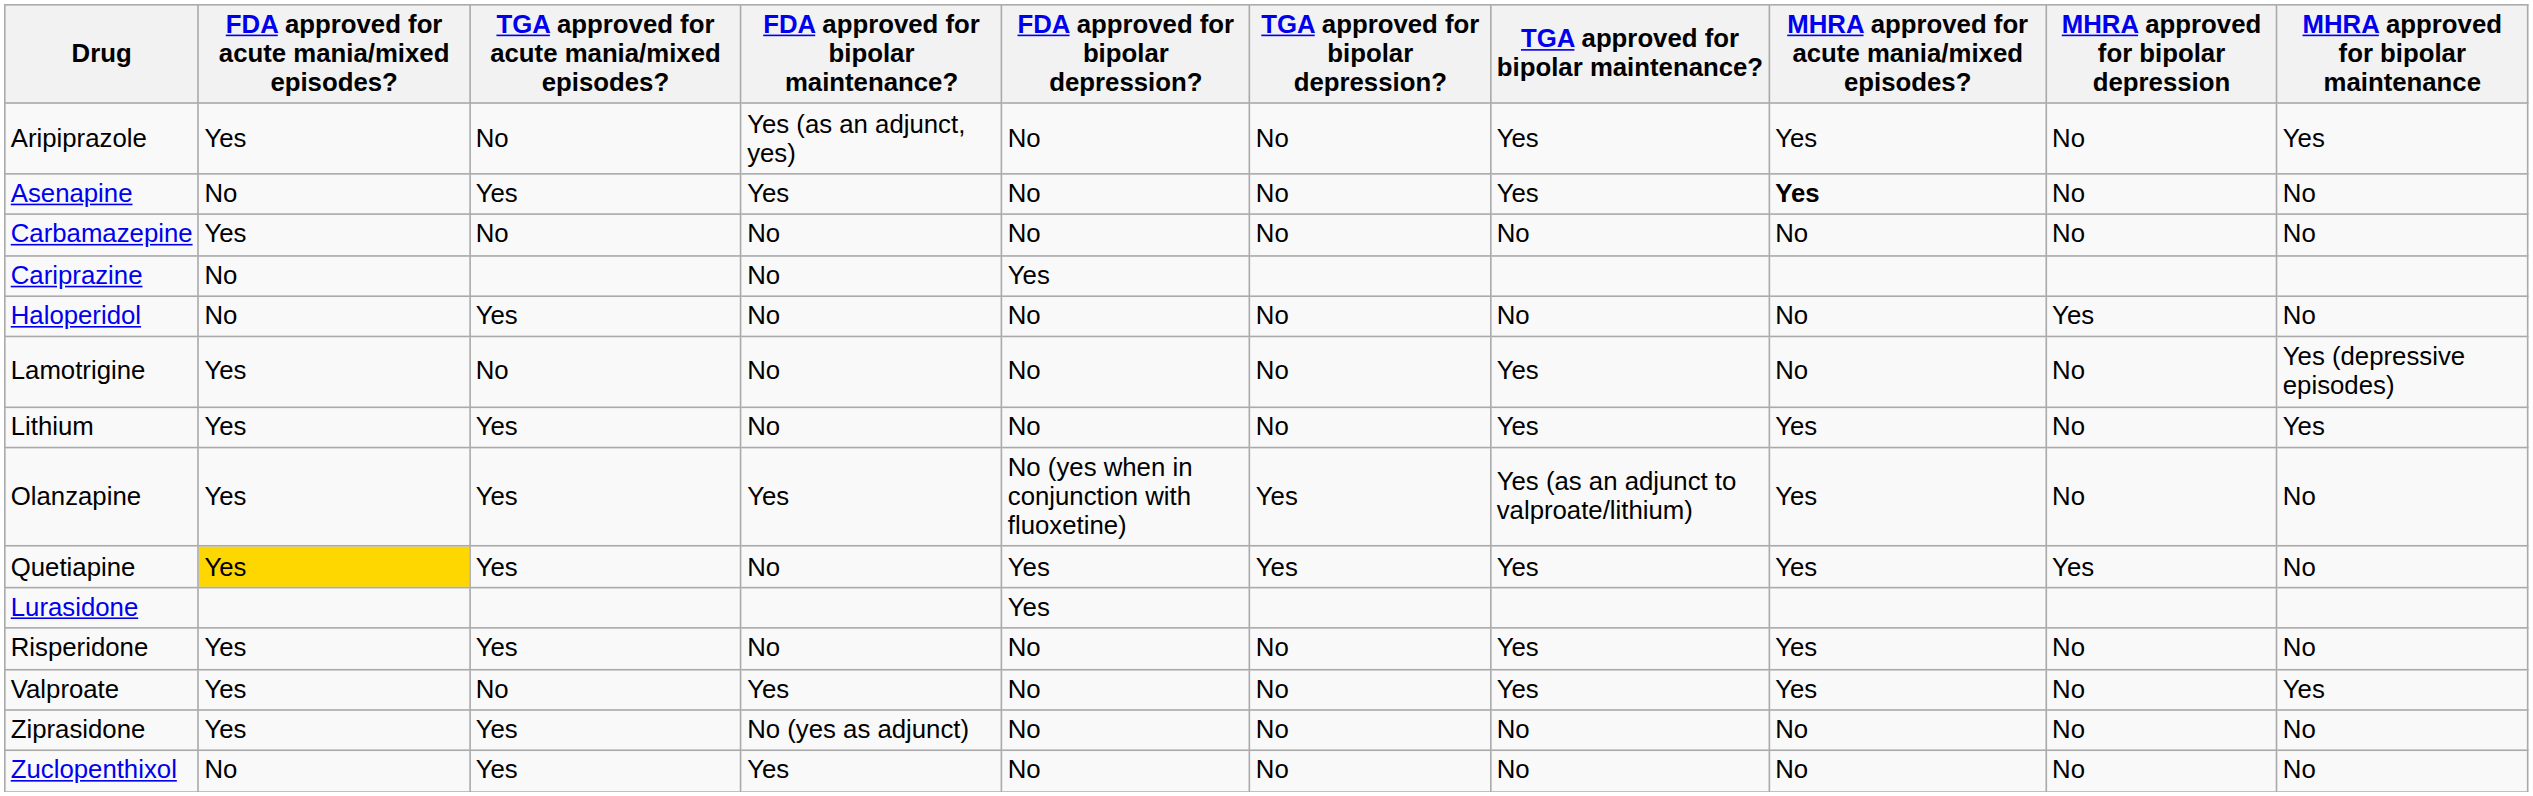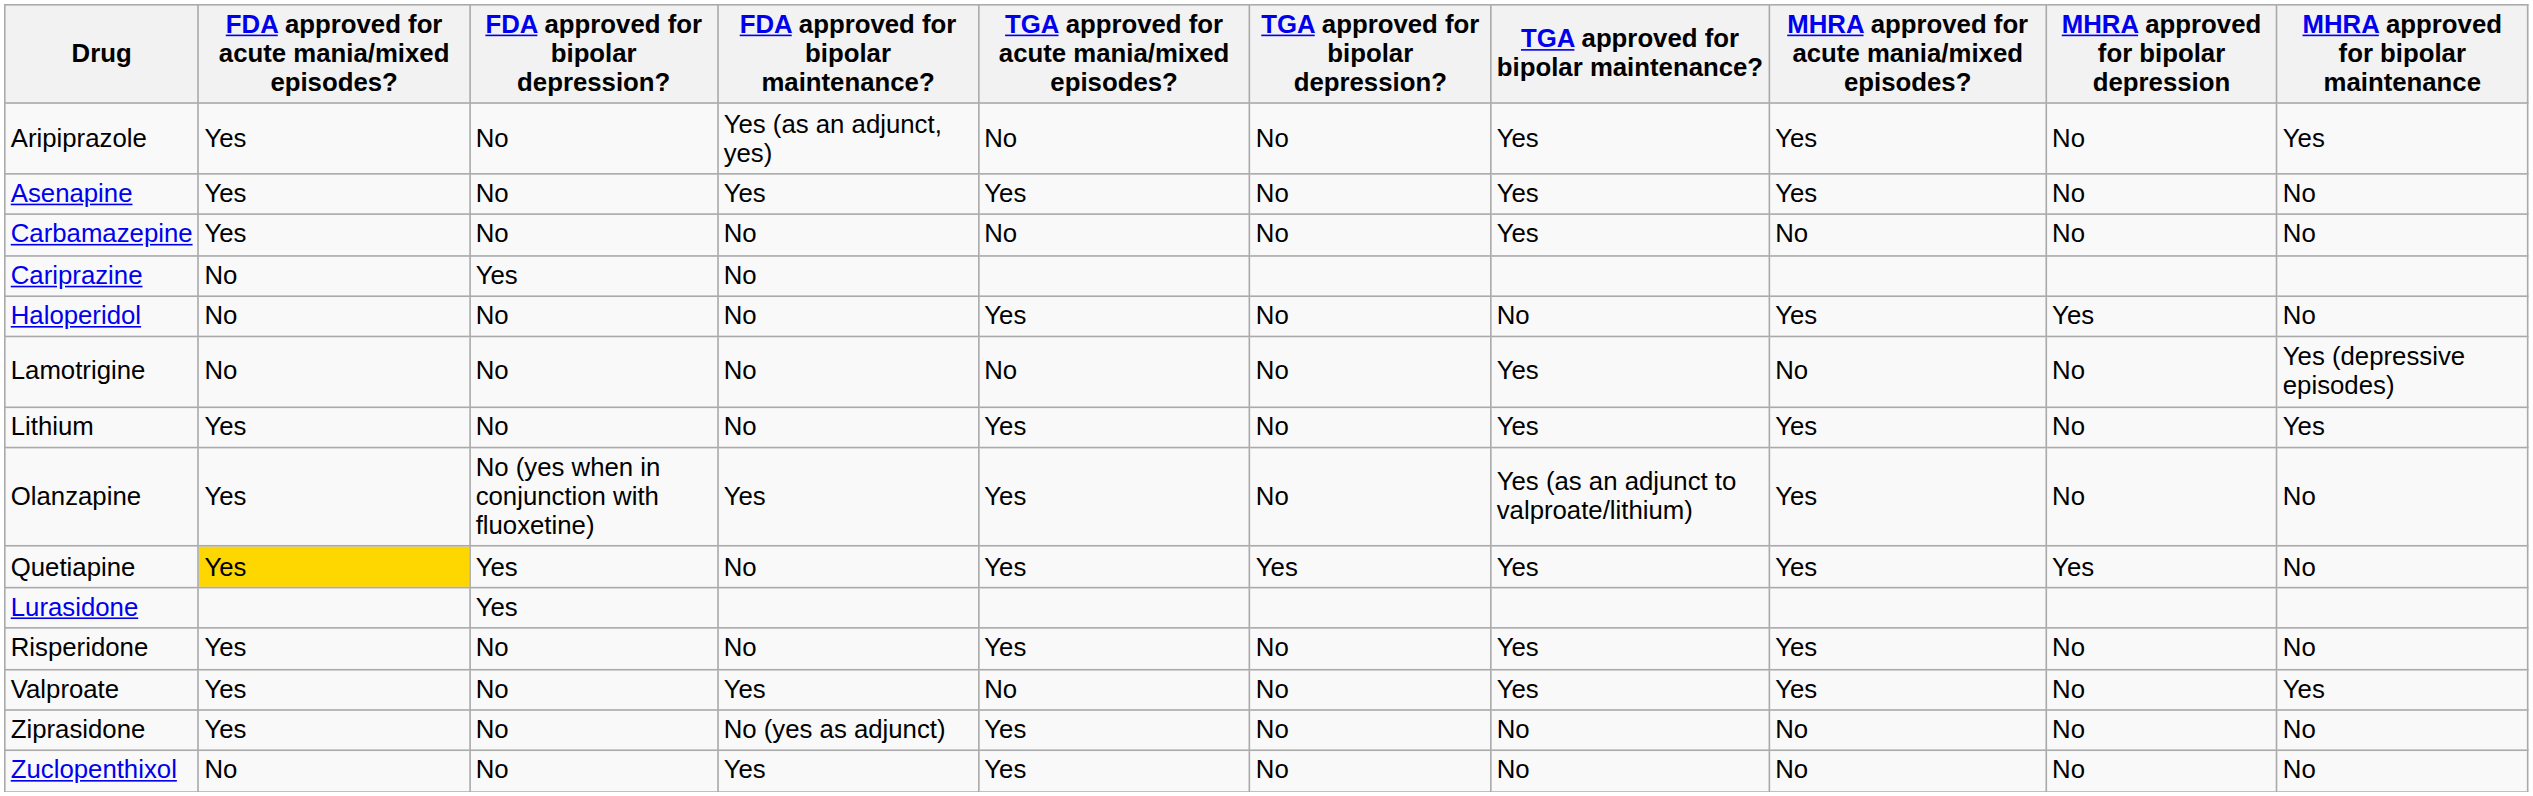columns swapped: FDA approved for bipolar depression? <-> TGA approved for acute mania/mixed episodes?
Asenapine | FDA approved for acute mania/mixed episodes?: No -> Yes
Asenapine | MHRA approved for acute mania/mixed episodes?: bold -> normal
Carbamazepine | TGA approved for bipolar maintenance?: No -> Yes
Haloperidol | MHRA approved for acute mania/mixed episodes?: No -> Yes
Lamotrigine | FDA approved for acute mania/mixed episodes?: Yes -> No
Olanzapine | TGA approved for bipolar depression?: Yes -> No
